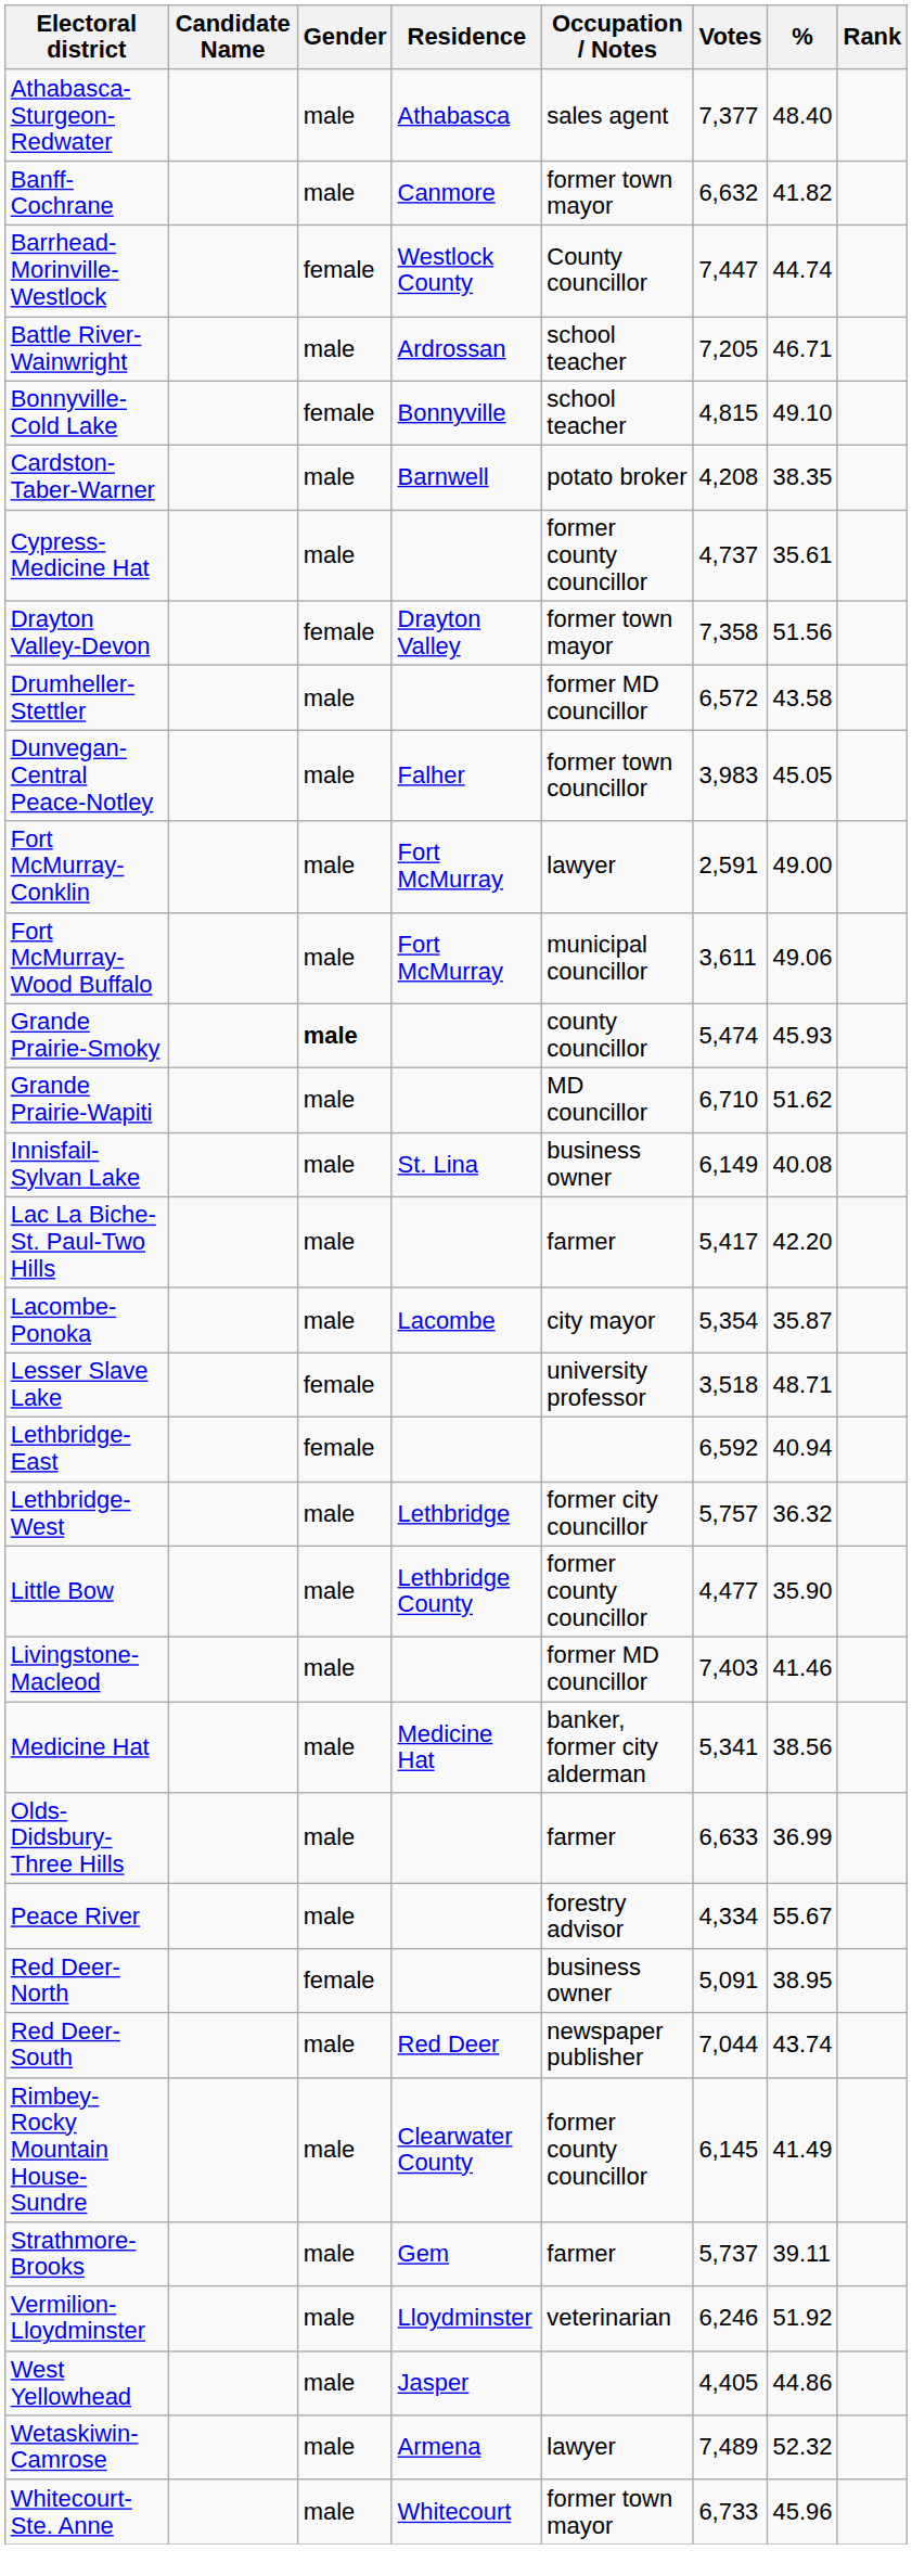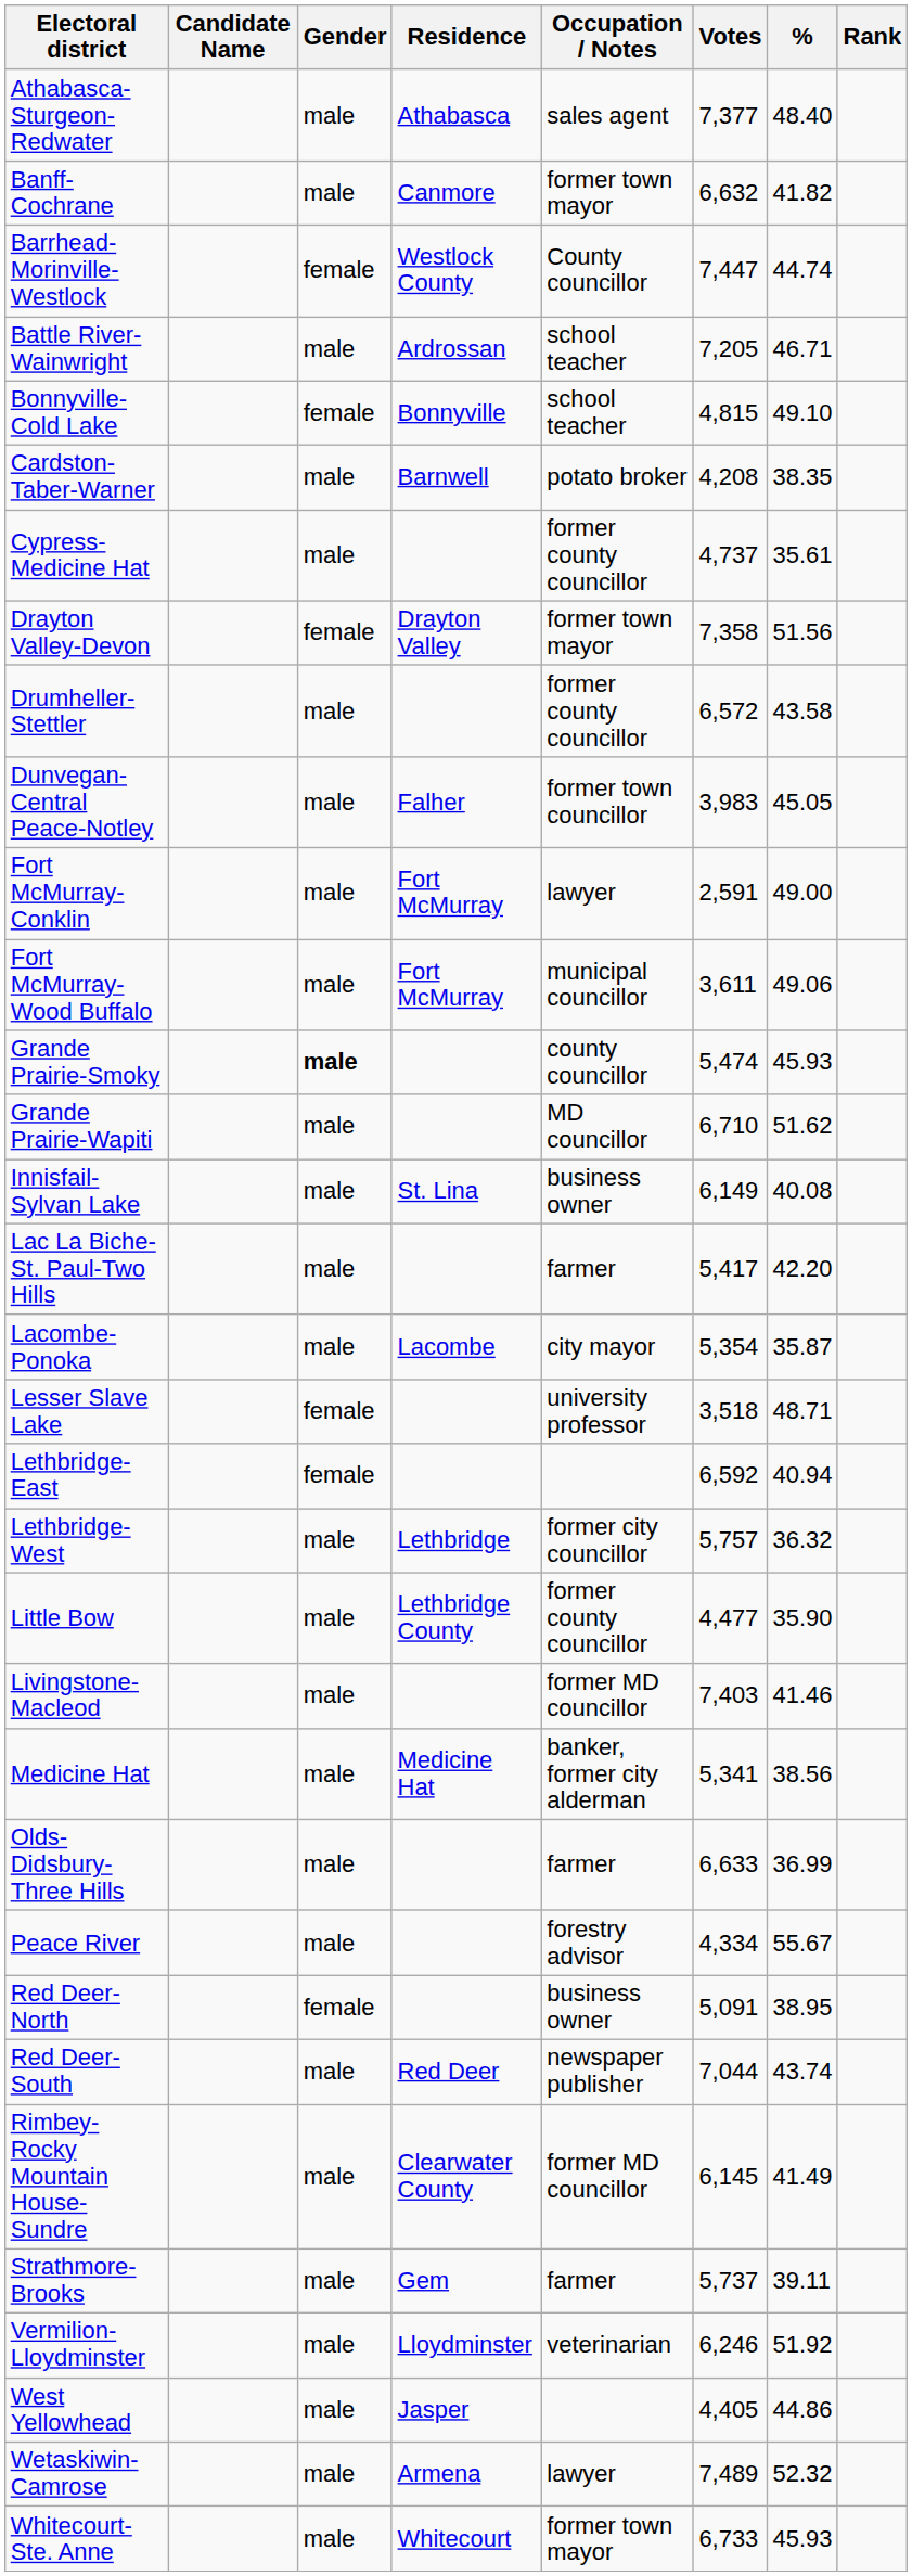Drumheller-Stettler | Occupation / Notes: former MD councillor -> former county councillor
Rimbey-Rocky Mountain House-Sundre | Occupation / Notes: former county councillor -> former MD councillor
Whitecourt-Ste. Anne | %: 45.96 -> 45.93
